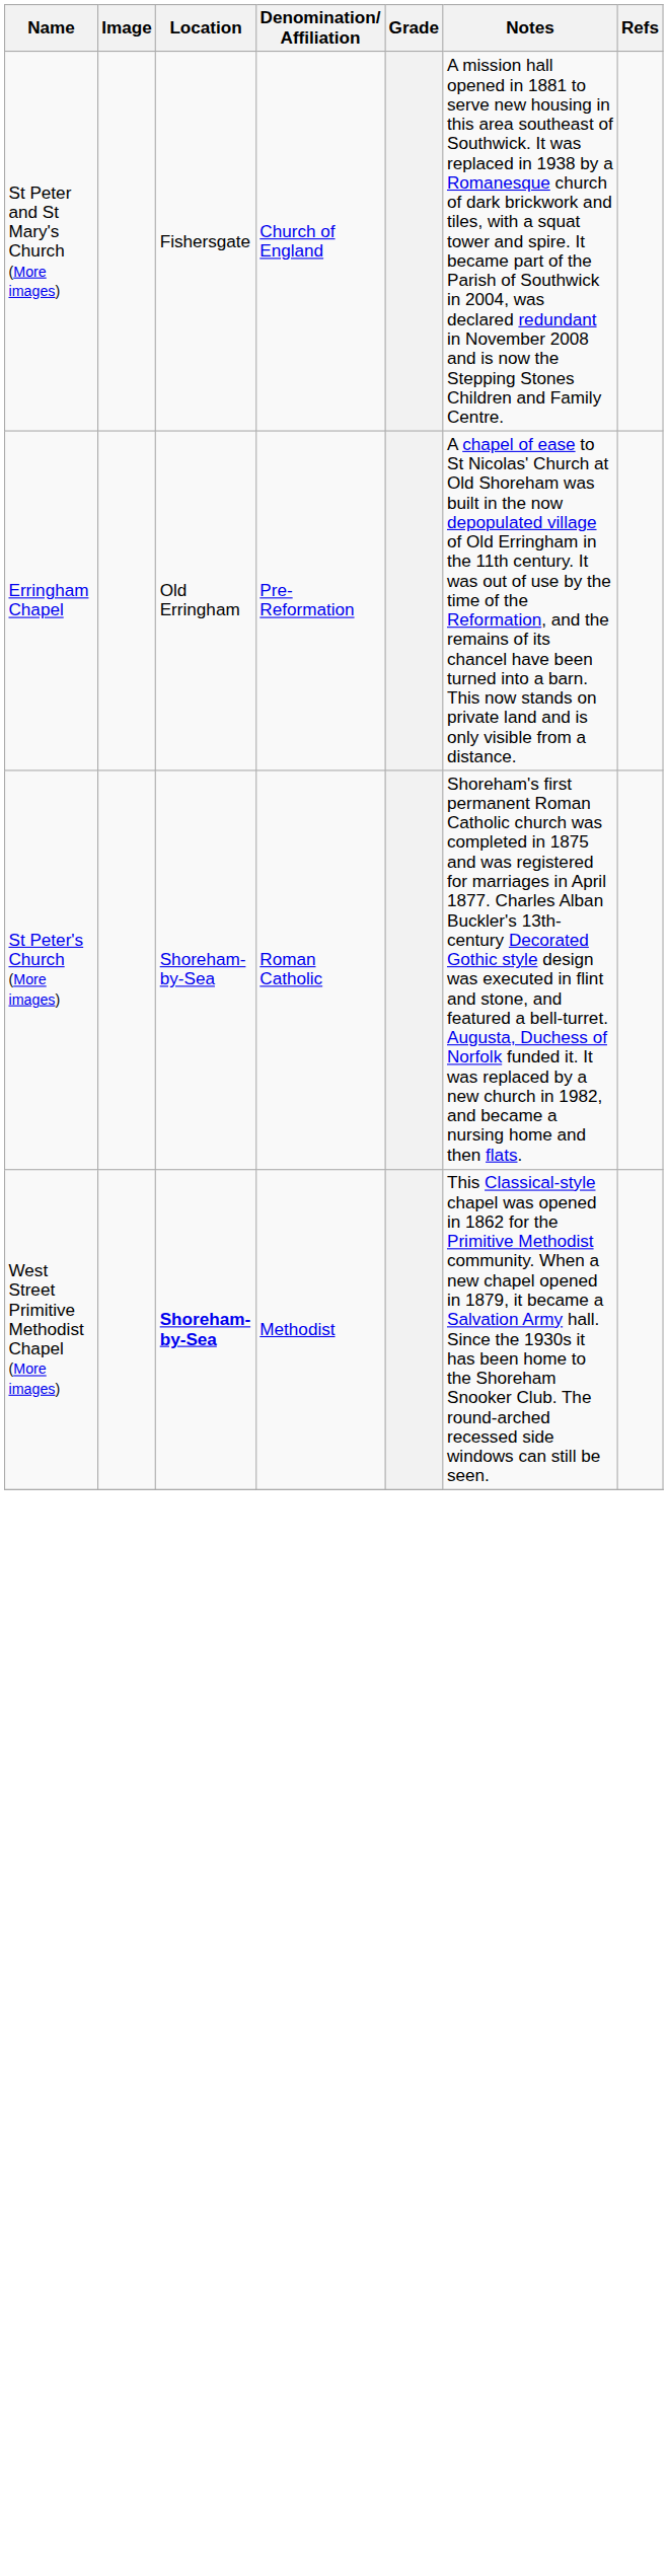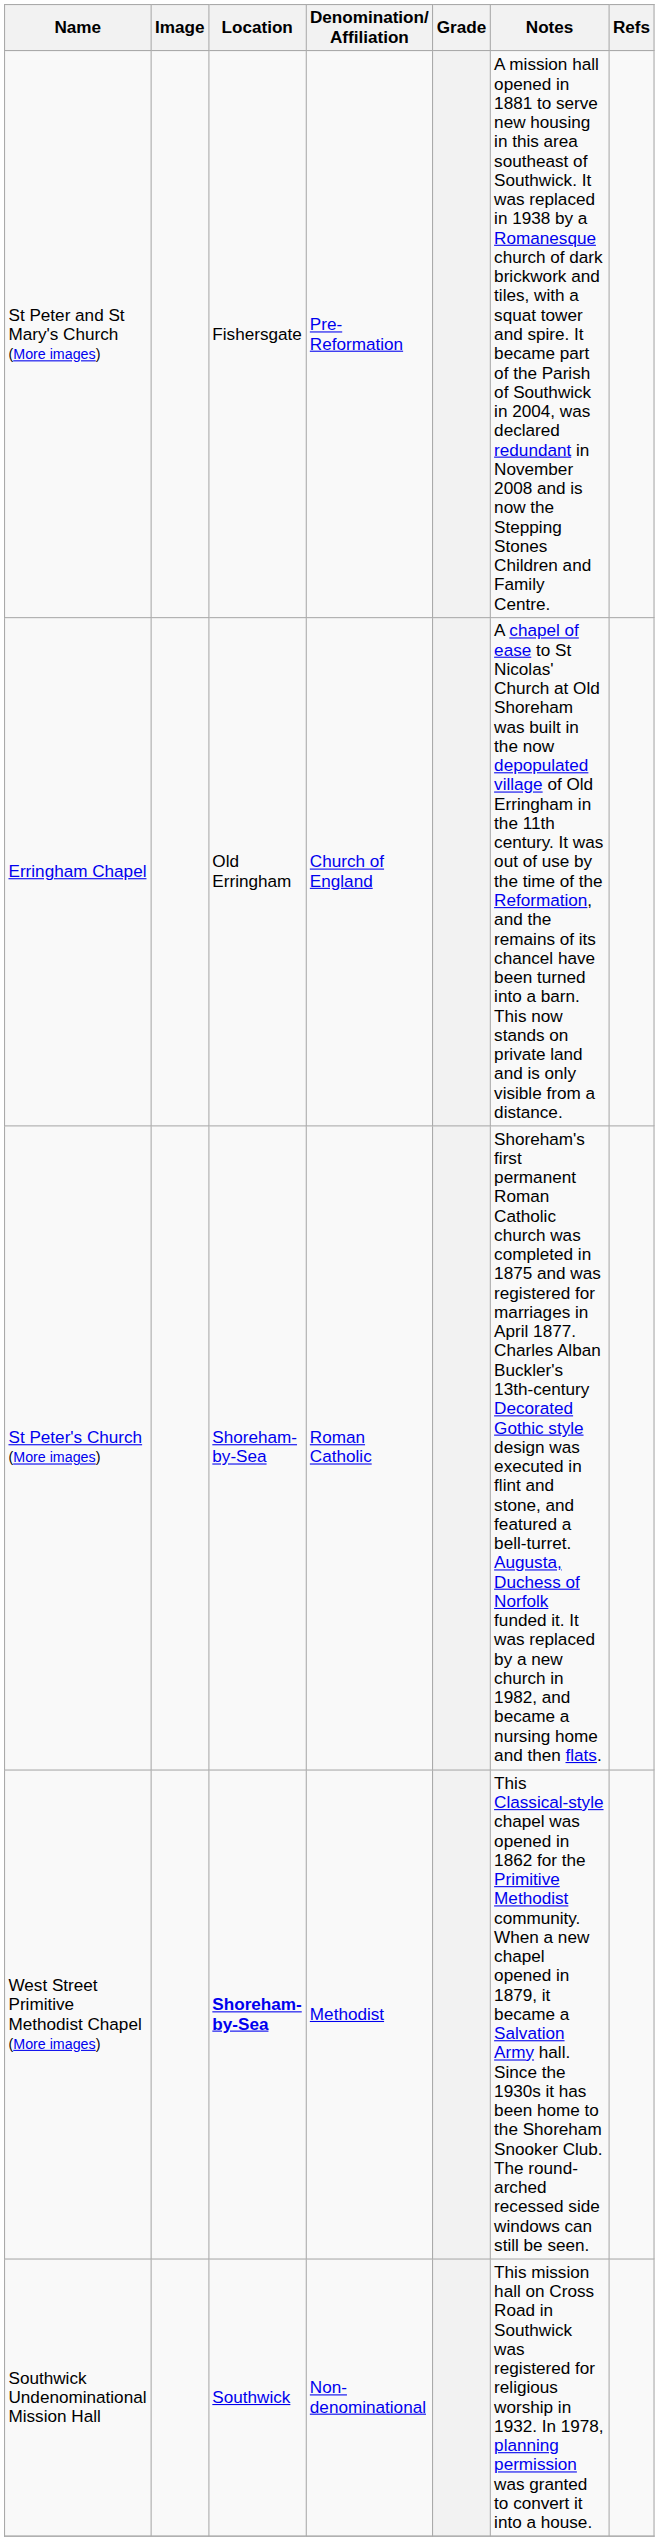St Peter and St Mary's Church (More images) | Denomination/ Affiliation: Church of England -> Pre-Reformation
Erringham Chapel | Denomination/ Affiliation: Pre-Reformation -> Church of England
+ row: Southwick Undenominational Mission Hall | Southwick | Non-denominational | This mission hall on Cross Road in Southwick was registered for religious worship in 1932. In 1978, planning permission was granted to convert it into a house.
